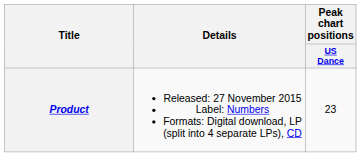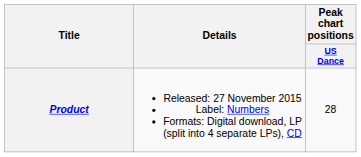Product | Peak chart positions / US Dance: 23 -> 28
